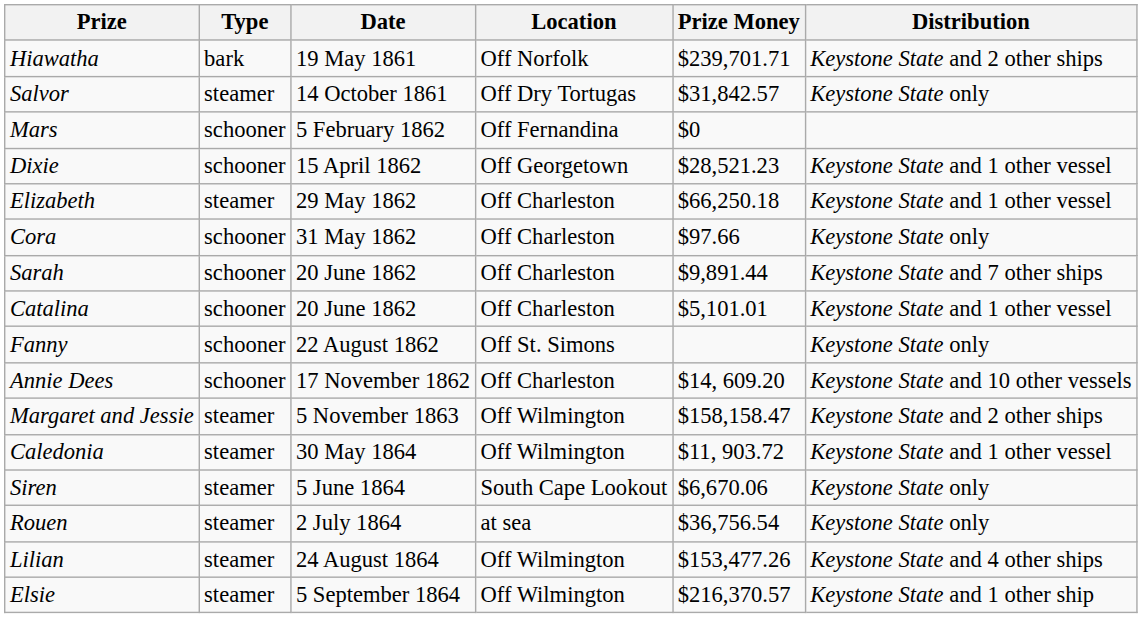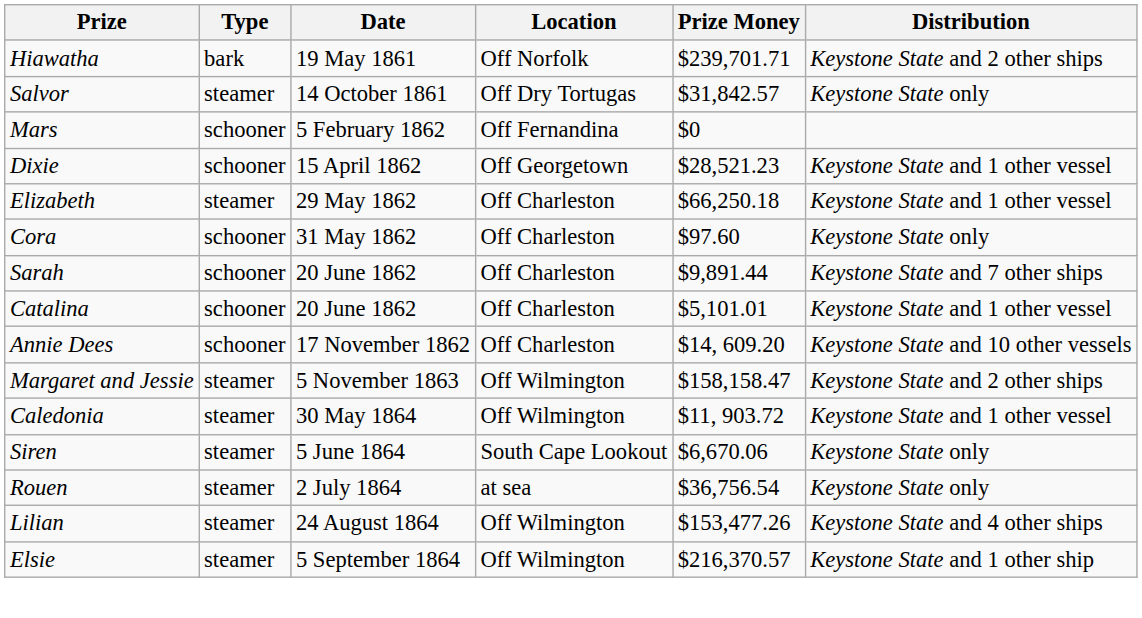Cora | Prize Money: $97.66 -> $97.60
- row: Fanny | schooner | 22 August 1862 | Off St. Simons | Keystone State only
